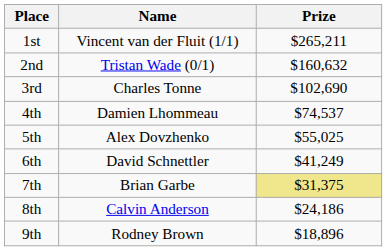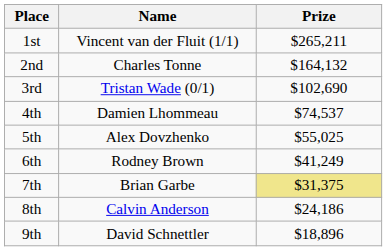2nd | Name: Tristan Wade (0/1) -> Charles Tonne
2nd | Prize: $160,632 -> $164,132
3rd | Name: Charles Tonne -> Tristan Wade (0/1)
6th | Name: David Schnettler -> Rodney Brown
9th | Name: Rodney Brown -> David Schnettler
